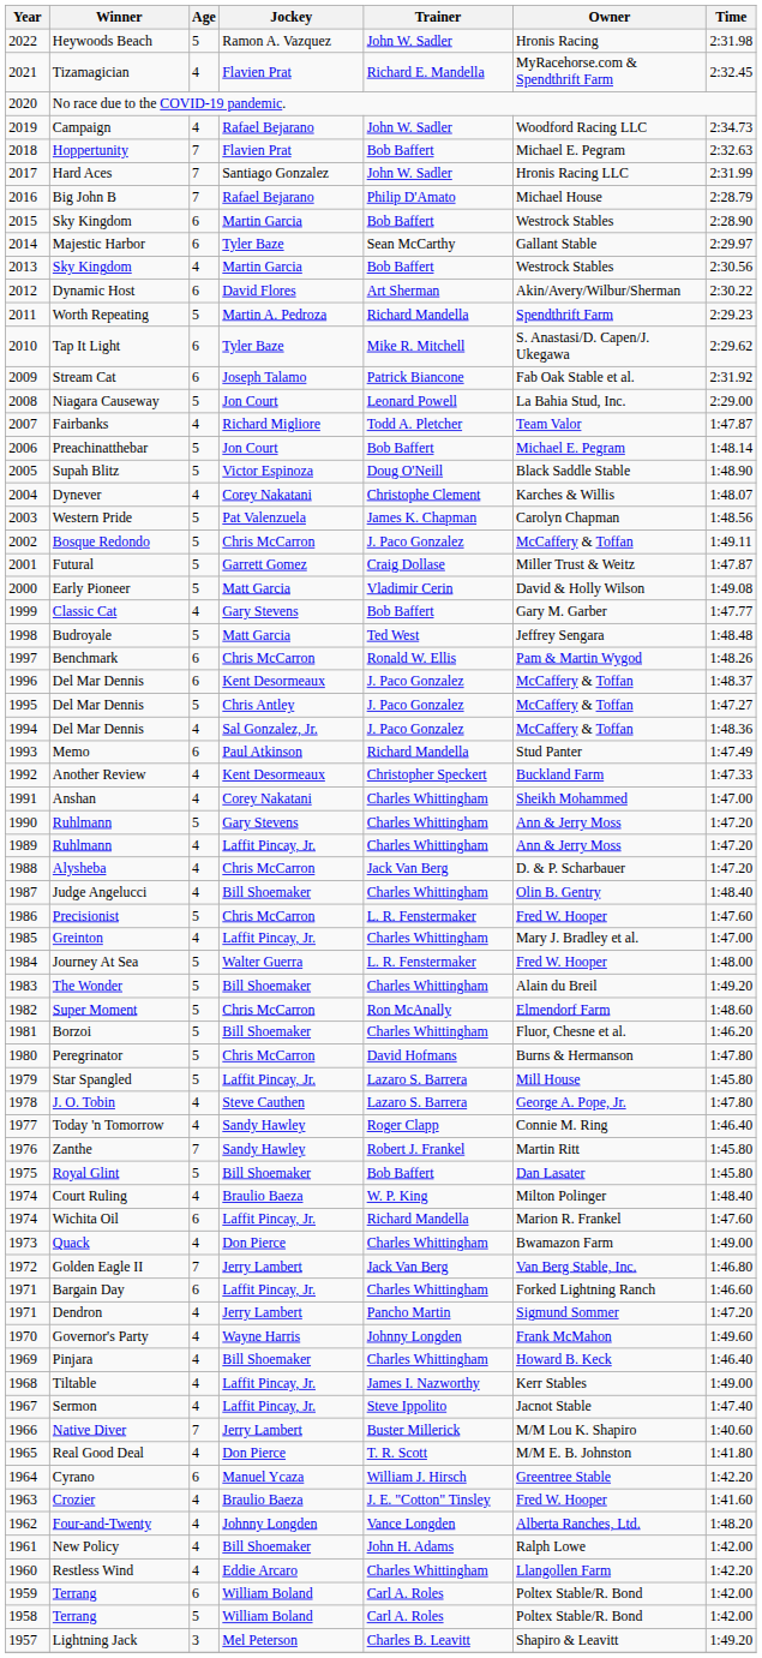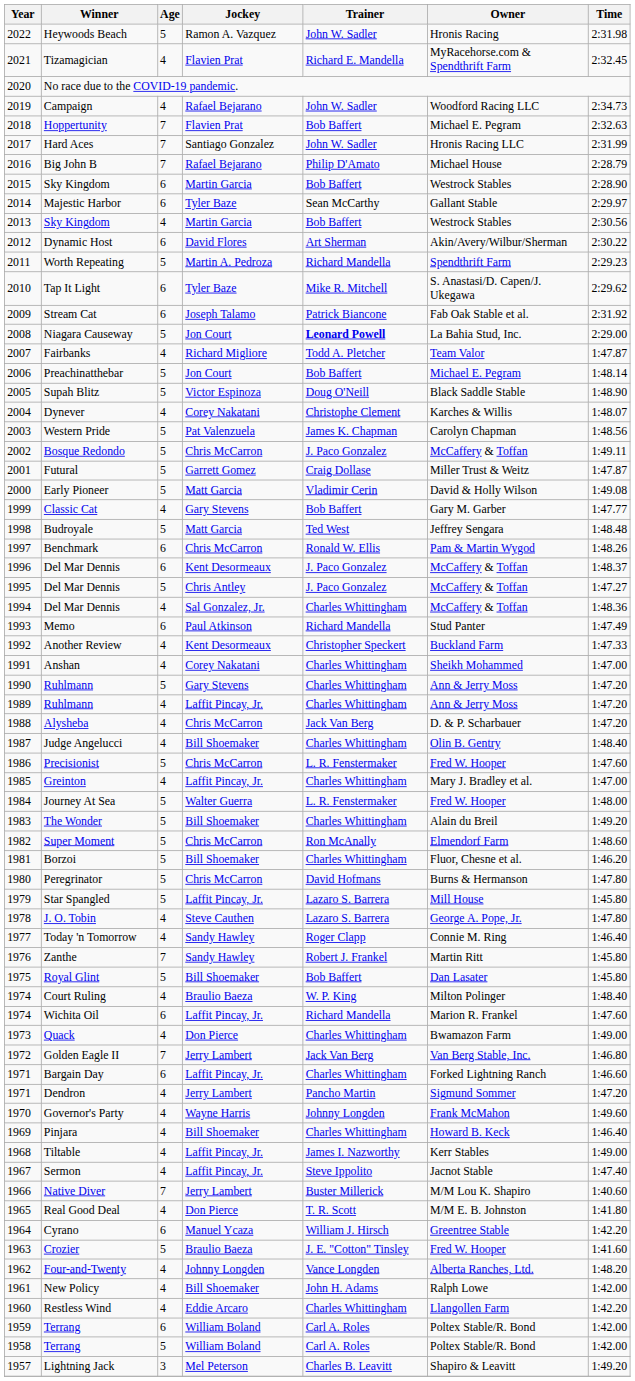Niagara Causeway | Trainer: normal -> bold
1994 / Del Mar Dennis | Trainer: J. Paco Gonzalez -> Charles Whittingham
Crozier | Age: 4 -> 5
